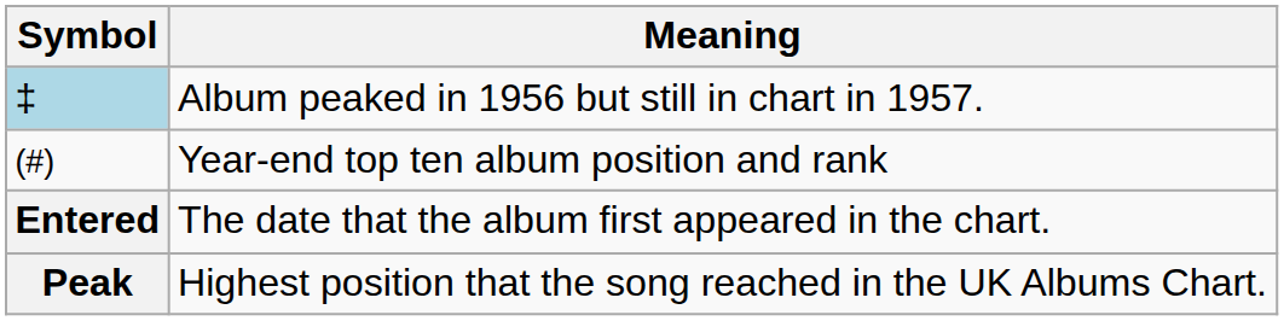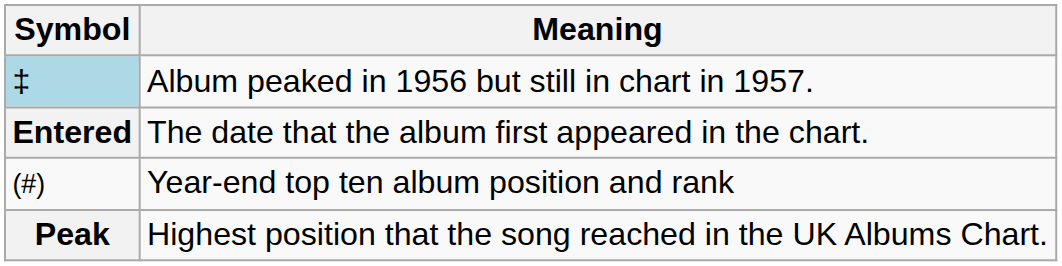rows swapped: (#) <-> Entered
